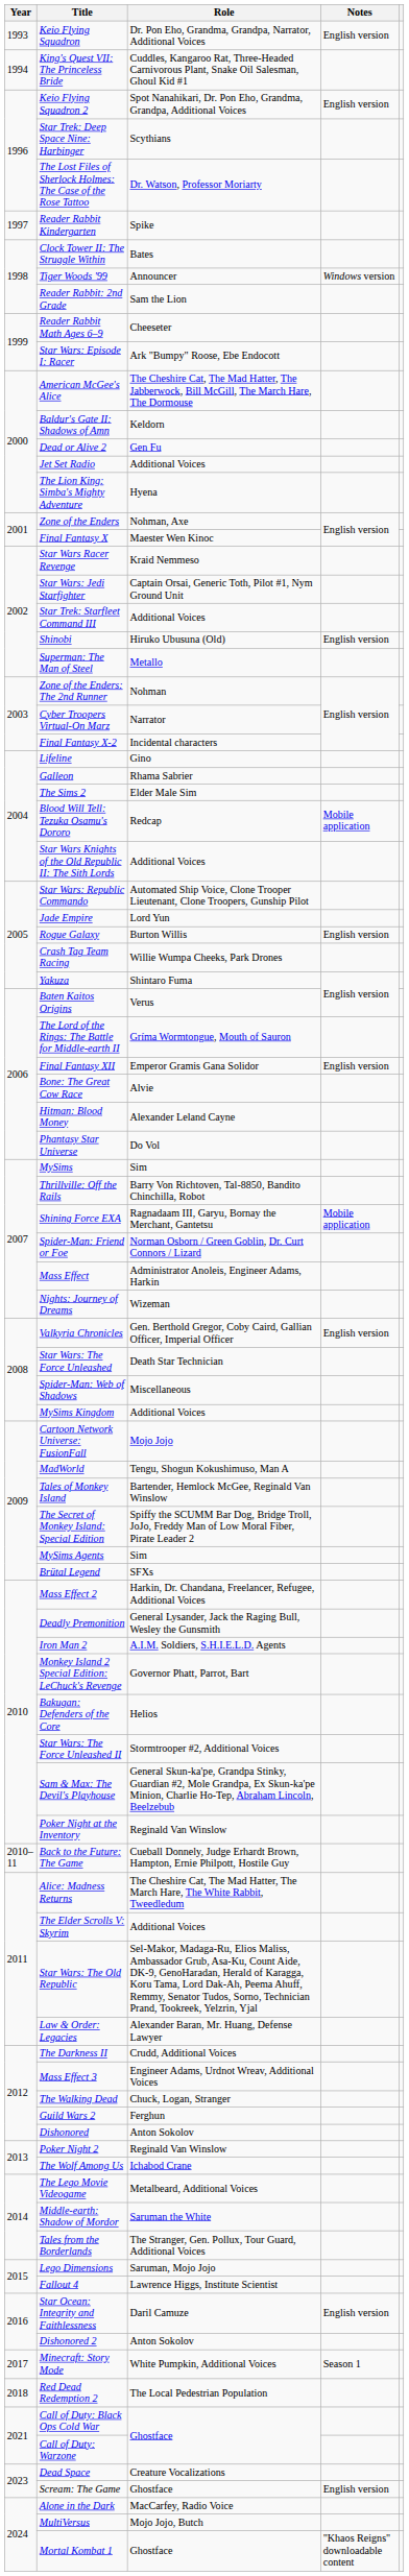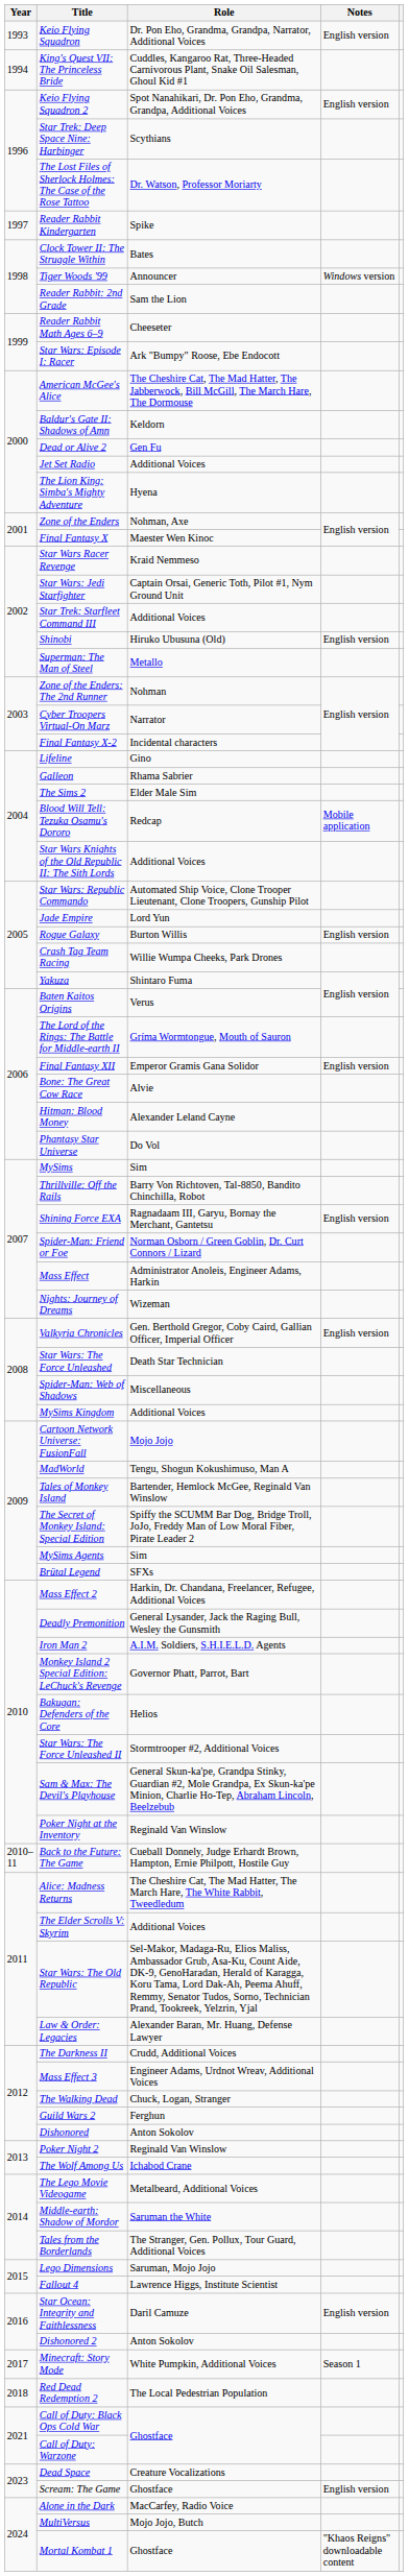Shining Force EXA | Notes: Mobile application -> English version
